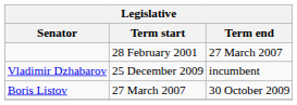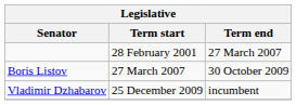rows swapped: Boris Listov <-> Vladimir Dzhabarov
